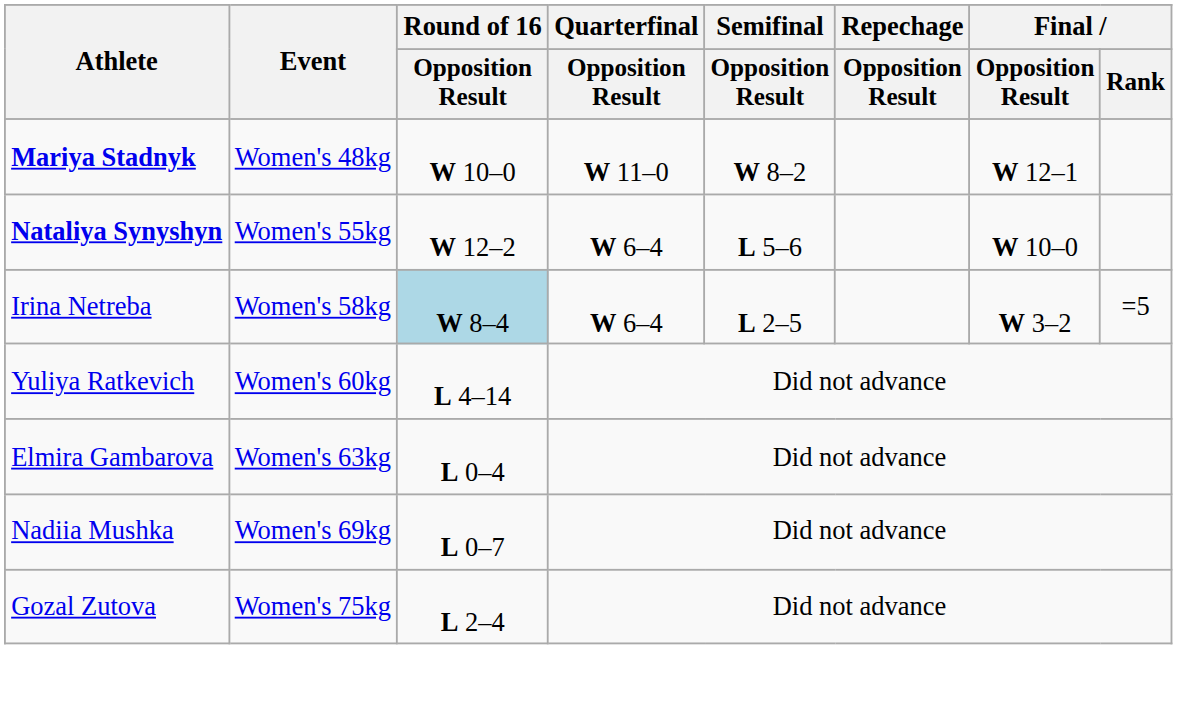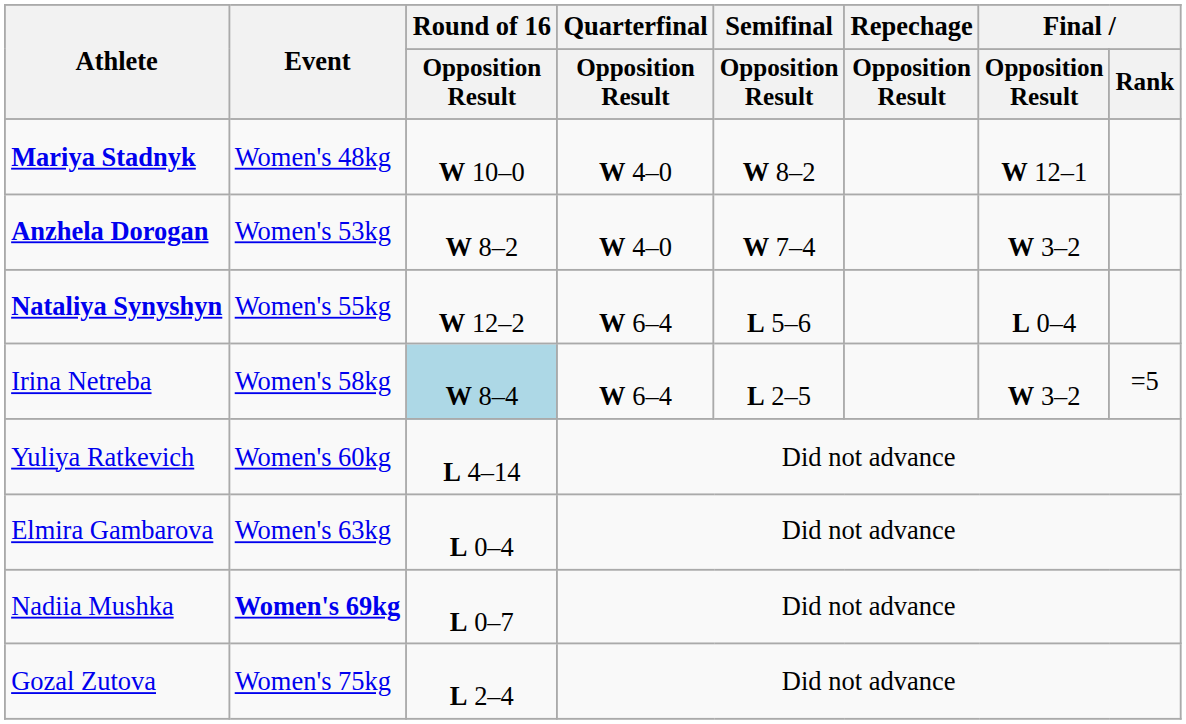Mariya Stadnyk | Quarterfinal / Opposition Result: W 11–0 -> W 4–0
+ row: Anzhela Dorogan | Women's 53kg | W 8–2 | W 4–0 | W 7–4 | W 3–2
Nataliya Synyshyn | Final / Opposition Result: W 10–0 -> L 0–4
Nadiia Mushka | Event: normal -> bold
